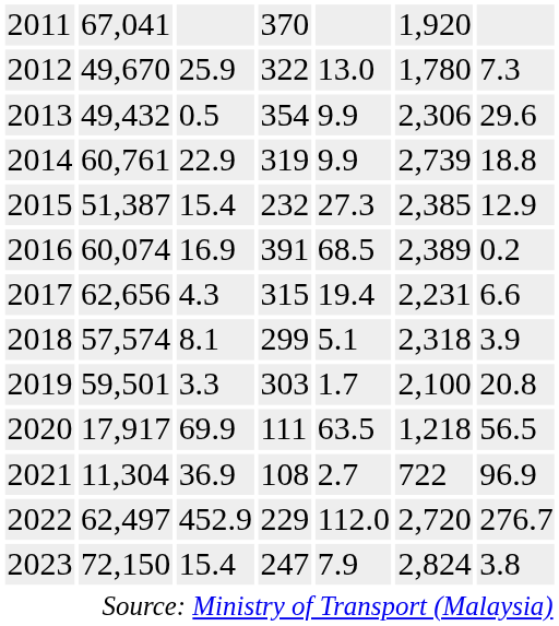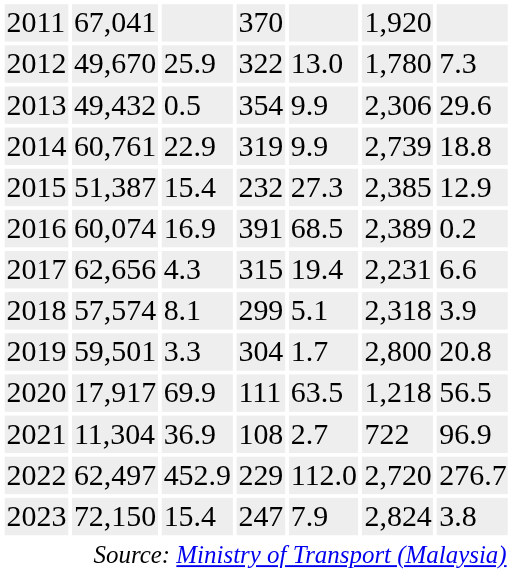2019 | column 4: 303 -> 304
2019 | column 6: 2,100 -> 2,800
